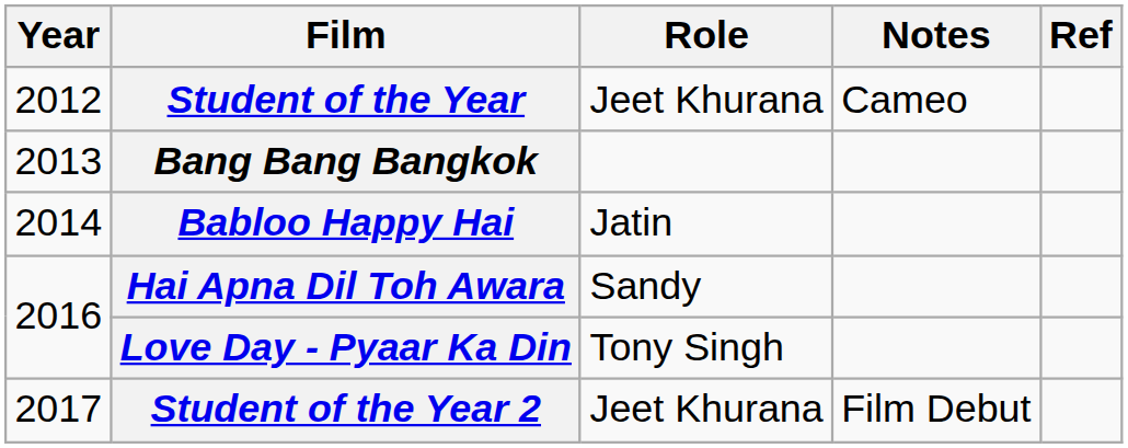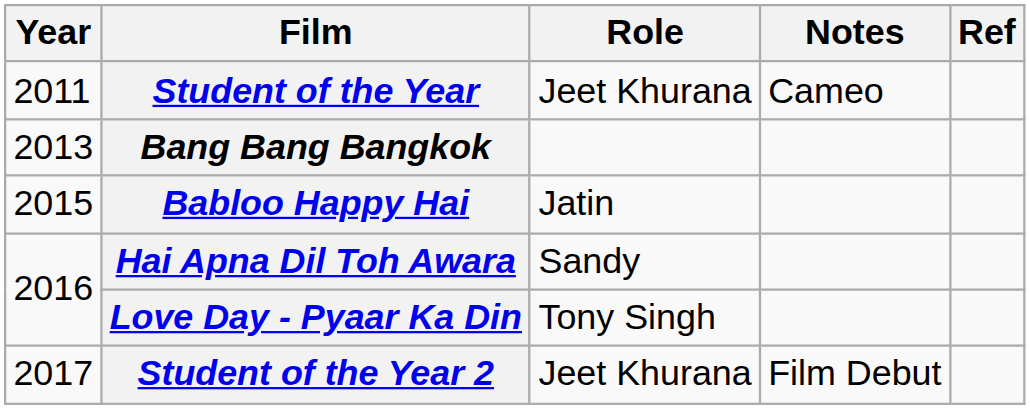Student of the Year | Year: 2012 -> 2011
Babloo Happy Hai | Year: 2014 -> 2015
